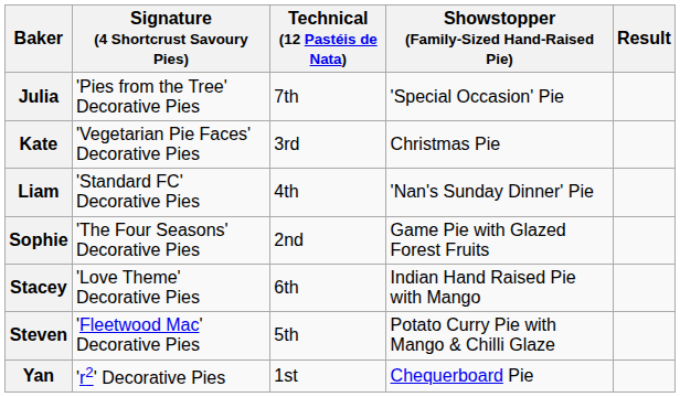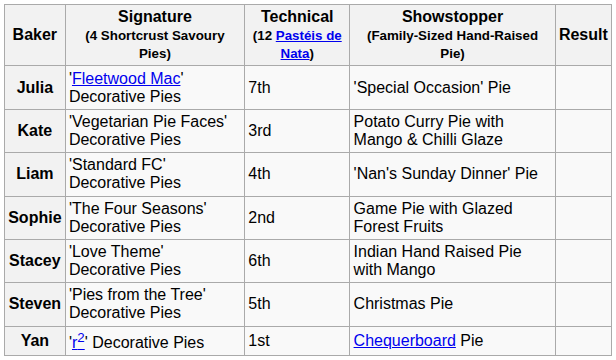Julia | Signature (4 Shortcrust Savoury Pies): 'Pies from the Tree' Decorative Pies -> 'Fleetwood Mac' Decorative Pies
Kate | Showstopper (Family-Sized Hand-Raised Pie): Christmas Pie -> Potato Curry Pie with Mango & Chilli Glaze
Steven | Signature (4 Shortcrust Savoury Pies): 'Fleetwood Mac' Decorative Pies -> 'Pies from the Tree' Decorative Pies
Steven | Showstopper (Family-Sized Hand-Raised Pie): Potato Curry Pie with Mango & Chilli Glaze -> Christmas Pie
